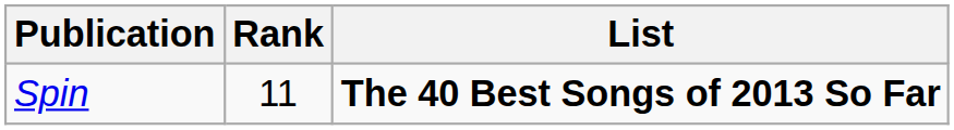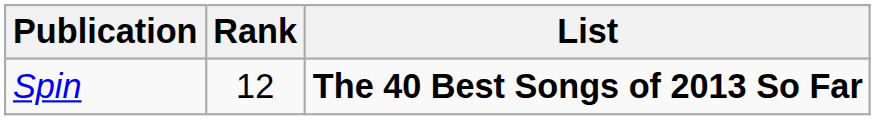Spin | Rank: 11 -> 12
